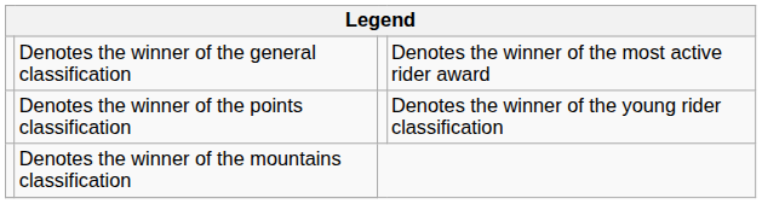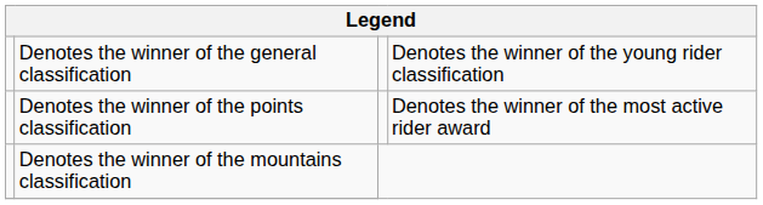Denotes the winner of the general classification | column 4: Denotes the winner of the most active rider award -> Denotes the winner of the young rider classification
Denotes the winner of the points classification | column 4: Denotes the winner of the young rider classification -> Denotes the winner of the most active rider award
